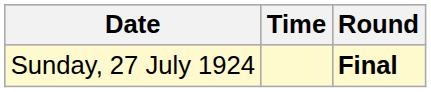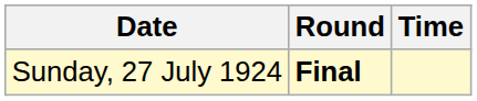columns swapped: Time <-> Round
